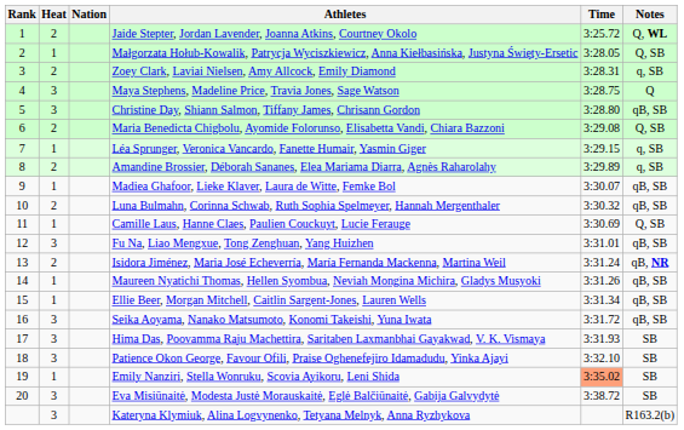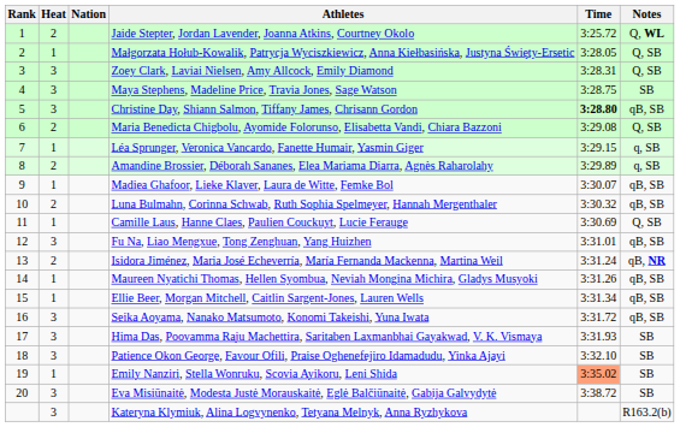Zoey Clark, Laviai Nielsen, Amy Allcock, Emily Diamond | Heat: 2 -> 3
Zoey Clark, Laviai Nielsen, Amy Allcock, Emily Diamond | Notes: q, SB -> Q, SB
Maya Stephens, Madeline Price, Travia Jones, Sage Watson | Notes: Q -> SB
Christine Day, Shiann Salmon, Tiffany James, Chrisann Gordon | Time: normal -> bold
